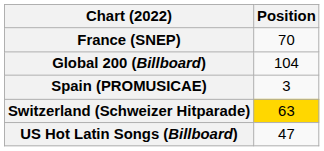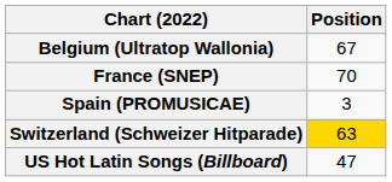+ row: Belgium (Ultratop Wallonia) | 67
- row: Global 200 (Billboard) | 104
